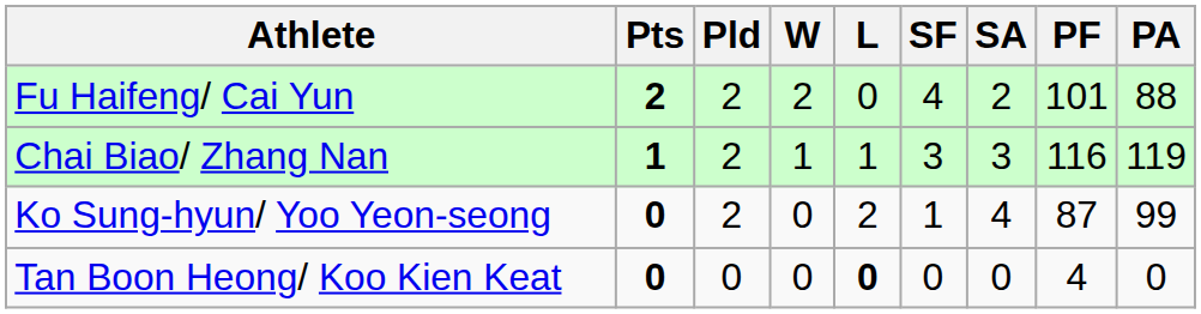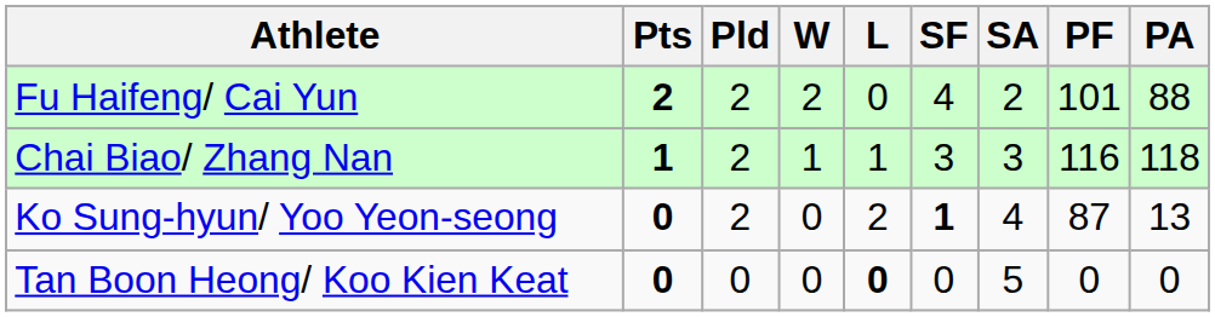Chai Biao/ Zhang Nan | PA: 119 -> 118
Ko Sung-hyun/ Yoo Yeon-seong | SF: normal -> bold
Ko Sung-hyun/ Yoo Yeon-seong | PA: 99 -> 13
Tan Boon Heong/ Koo Kien Keat | SA: 0 -> 5
Tan Boon Heong/ Koo Kien Keat | PF: 4 -> 0
